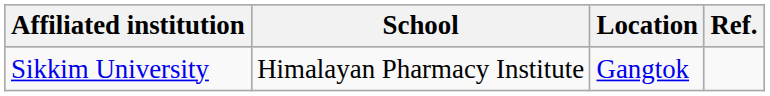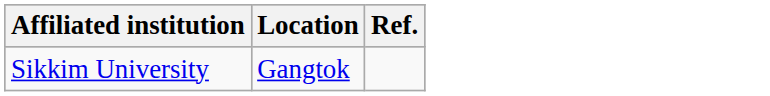- column: School | Himalayan Pharmacy Institute
